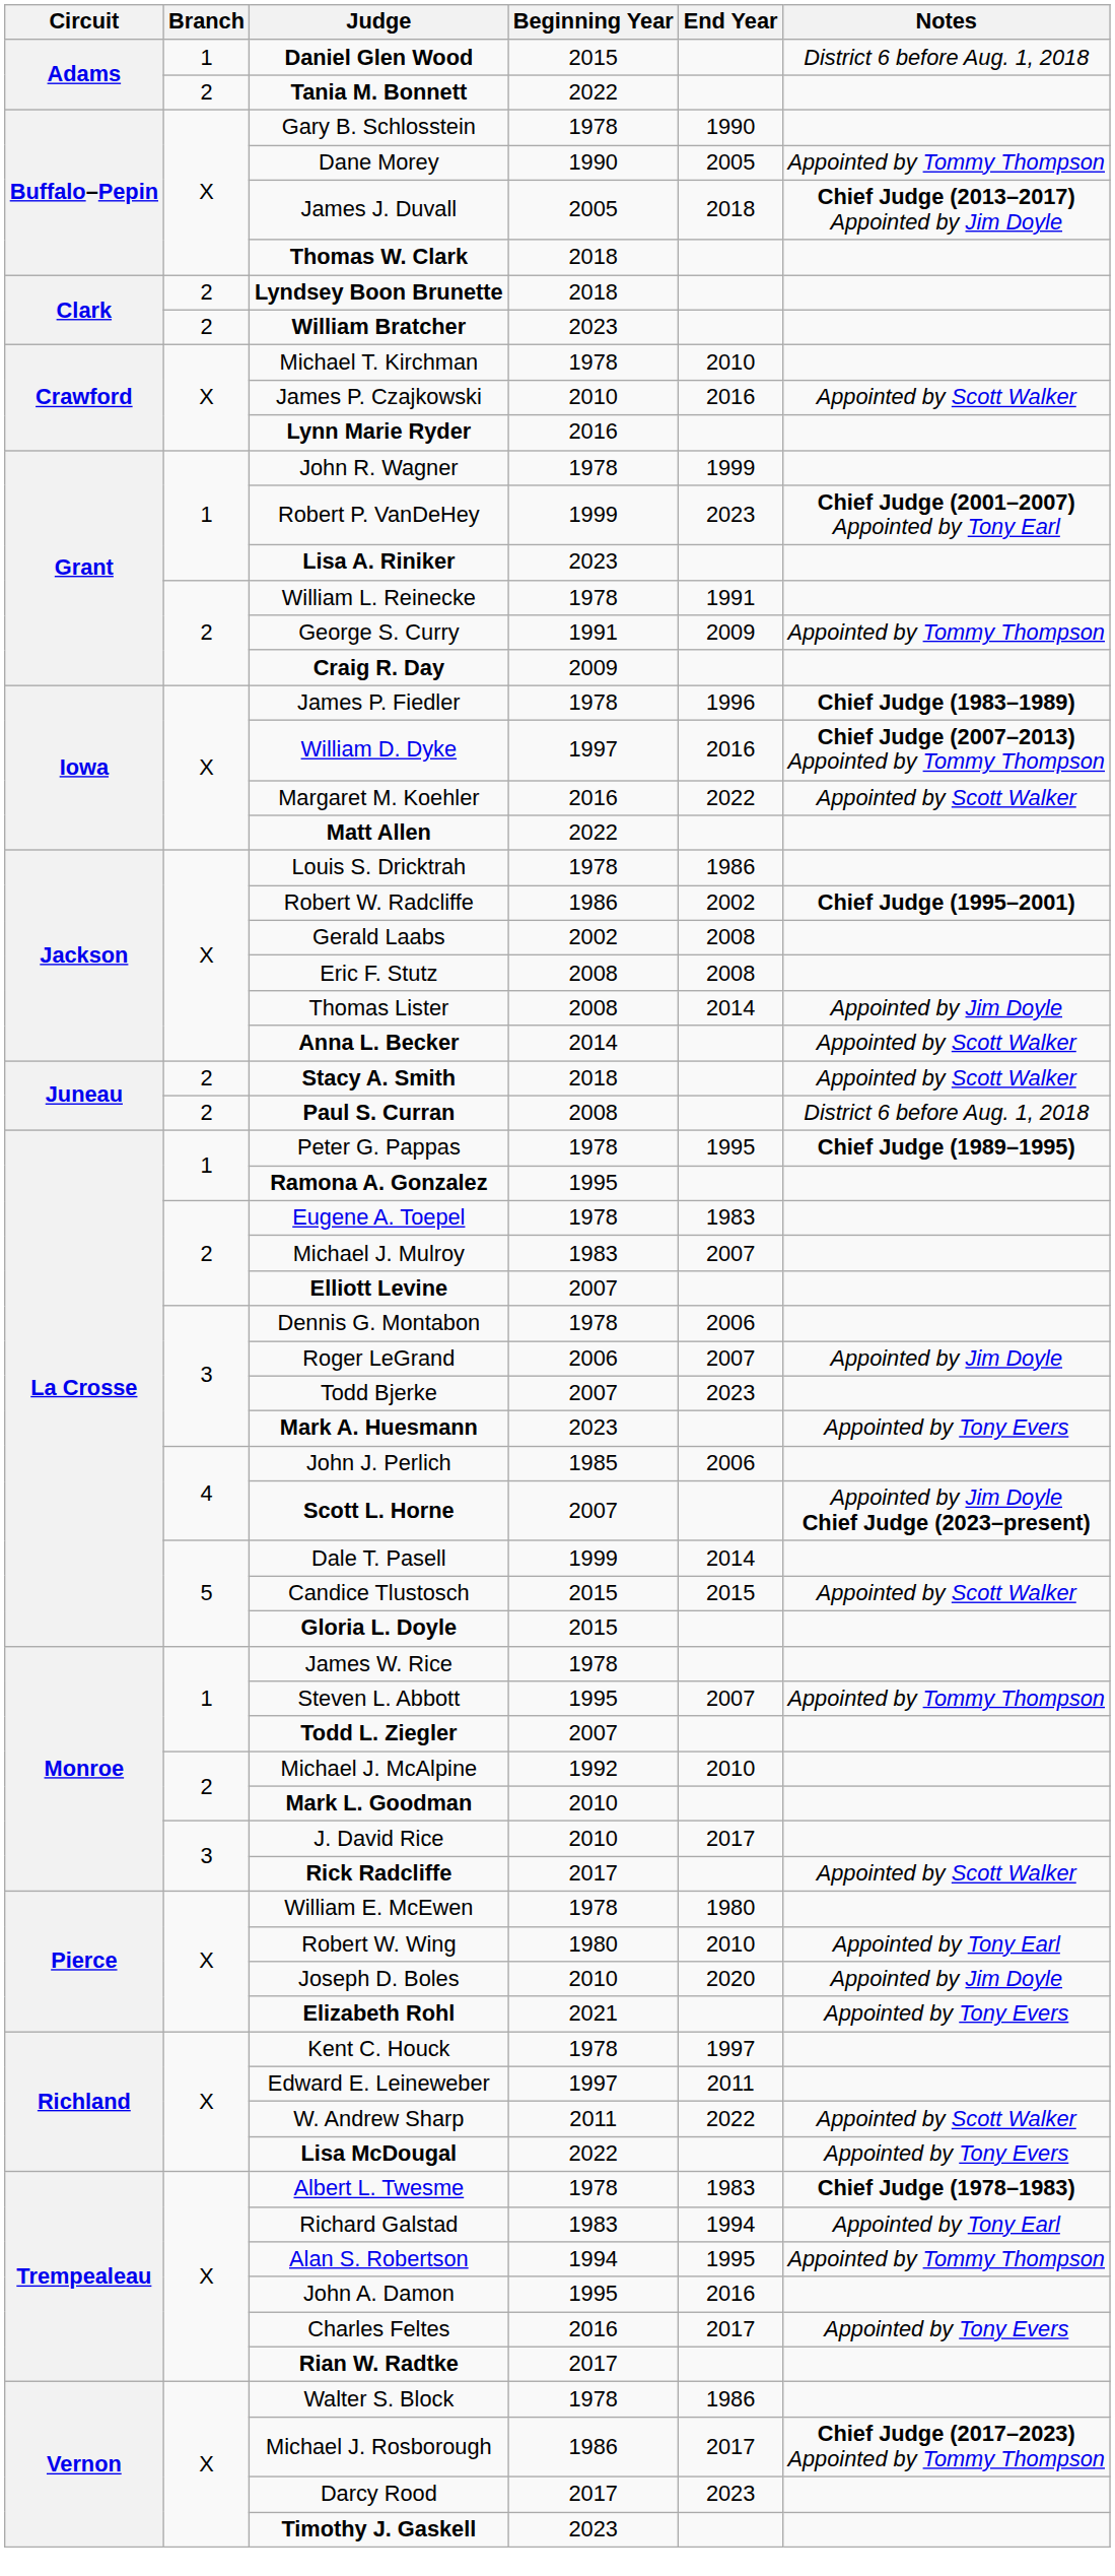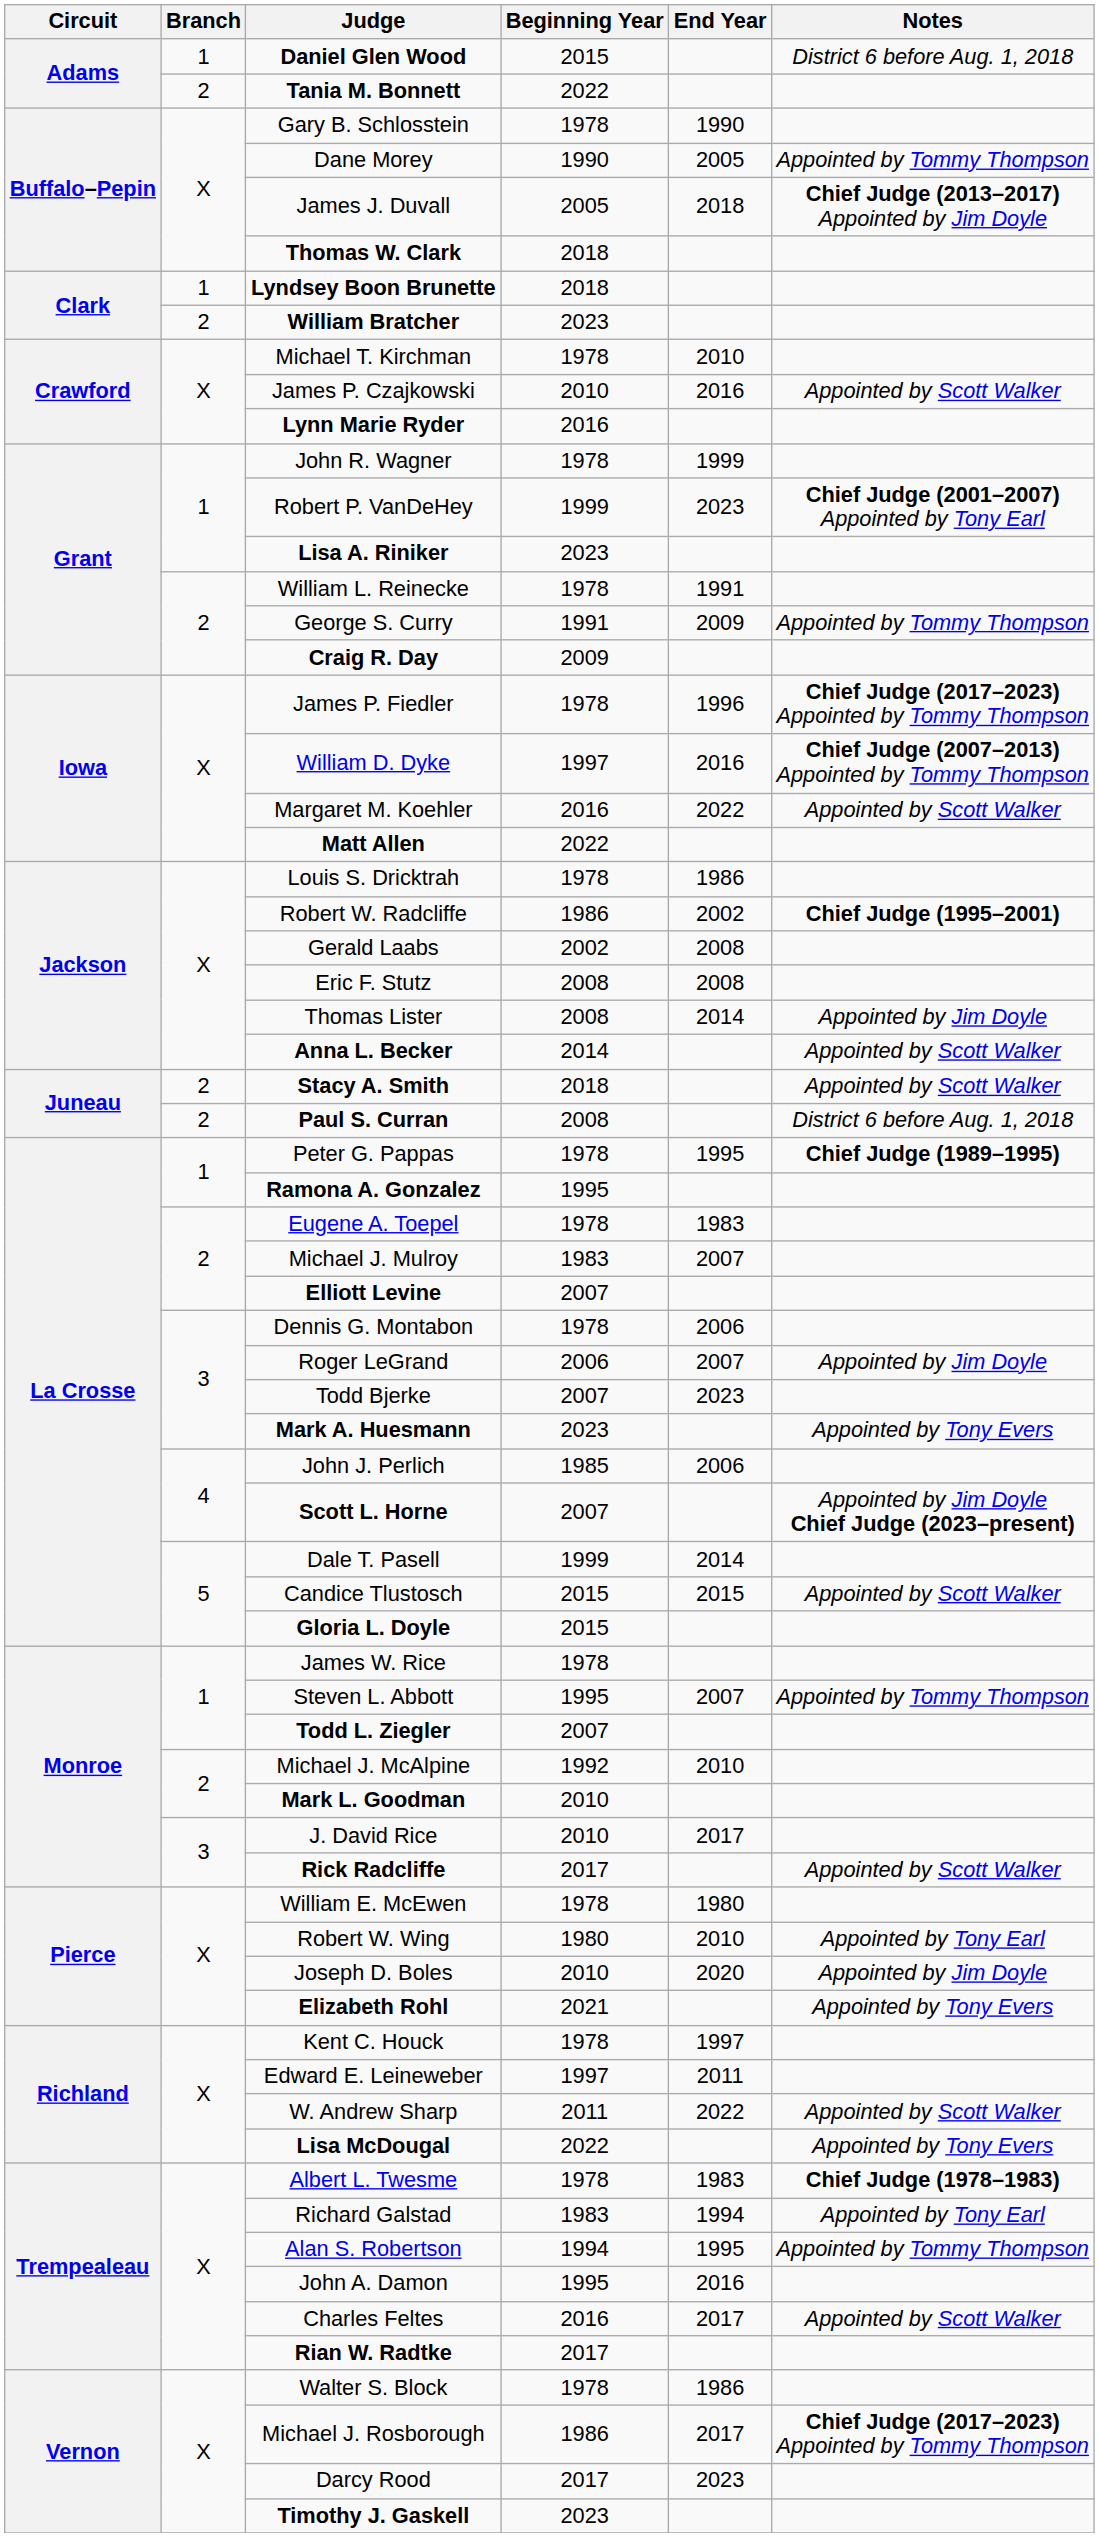Lyndsey Boon Brunette | Branch: 2 -> 1
James P. Fiedler | Notes: Chief Judge (1983–1989) -> Chief Judge (2017–2023) Appointed by Tommy Thompson
Charles Feltes | Notes: Appointed by Tony Evers -> Appointed by Scott Walker
